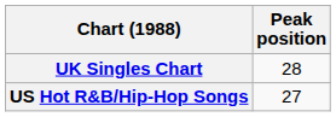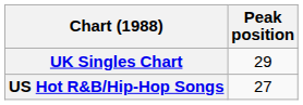UK Singles Chart | Peak position: 28 -> 29
